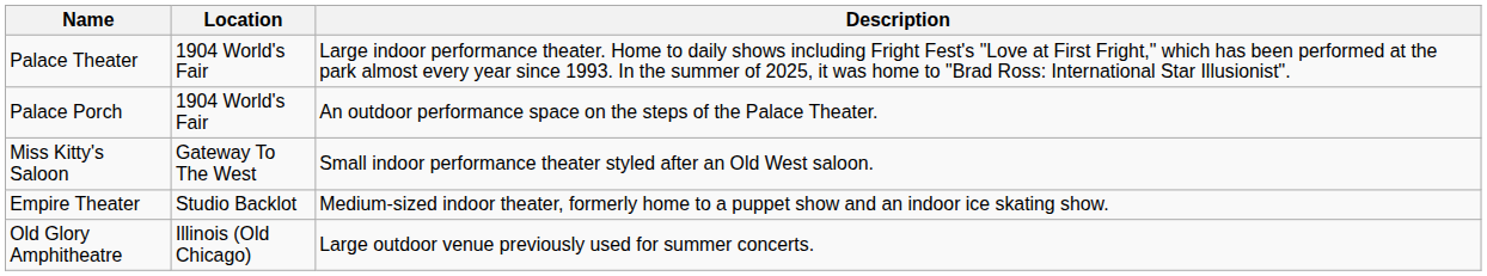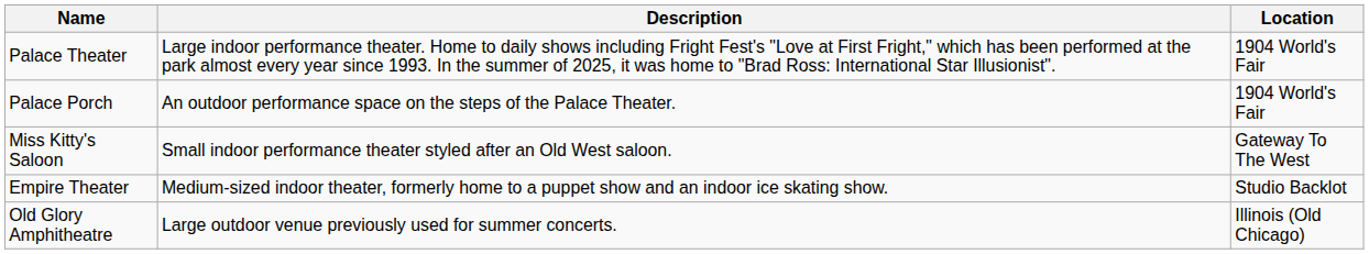columns swapped: Location <-> Description
